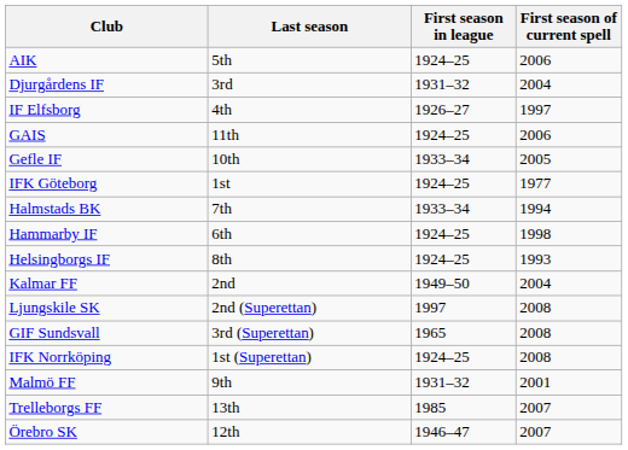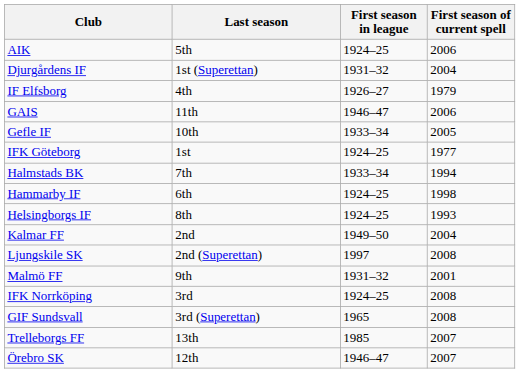Djurgårdens IF | Last season: 3rd -> 1st (Superettan)
IF Elfsborg | First season of current spell: 1997 -> 1979
GAIS | First season in league: 1924–25 -> 1946–47
rows swapped: Malmö FF <-> GIF Sundsvall
IFK Norrköping | Last season: 1st (Superettan) -> 3rd
